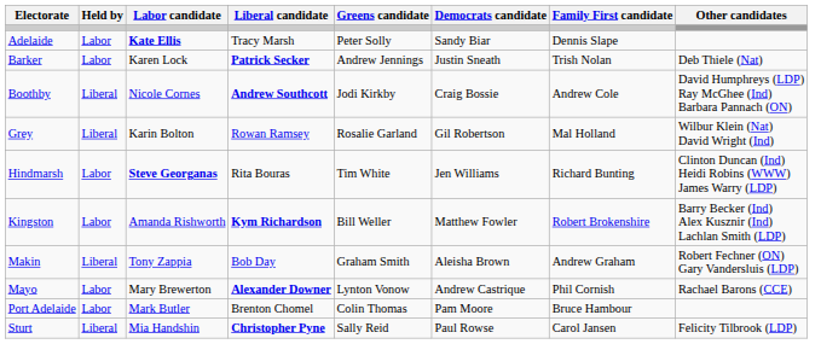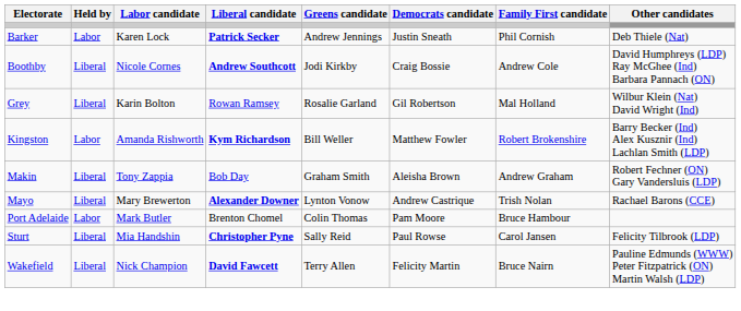- row: Adelaide | Labor | Kate Ellis | Tracy Marsh | Peter Solly | Sandy Biar | Dennis Slape
Barker | Family First candidate: Trish Nolan -> Phil Cornish
- row: Hindmarsh | Labor | Steve Georganas | Rita Bouras | Tim White | Jen Williams | Richard Bunting | Clinton Duncan (Ind) Heidi Robins (WWW) James Warry (LDP)
Mayo | Held by: Labor -> Liberal
Mayo | Family First candidate: Phil Cornish -> Trish Nolan
+ row: Wakefield | Liberal | Nick Champion | David Fawcett | Terry Allen | Felicity Martin | Bruce Nairn | Pauline Edmunds (WWW) Peter Fitzpatrick (ON) Martin Walsh (LDP)
